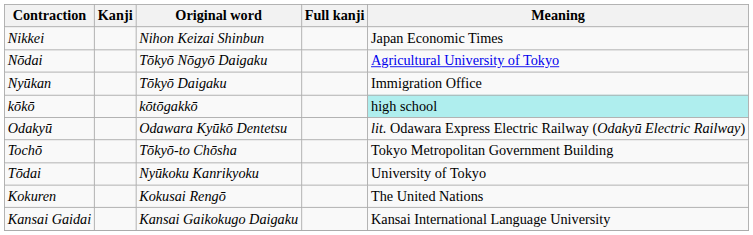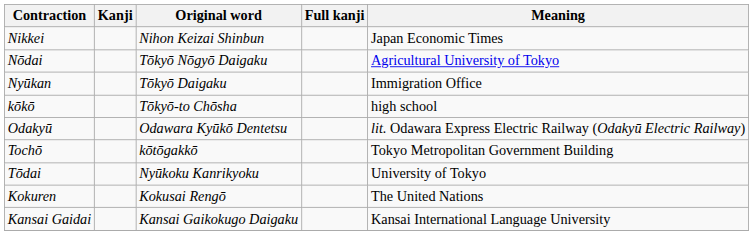kōkō | Original word: kōtōgakkō -> Tōkyō-to Chōsha
kōkō | Meaning: paleturquoise background -> no background
Tochō | Original word: Tōkyō-to Chōsha -> kōtōgakkō
